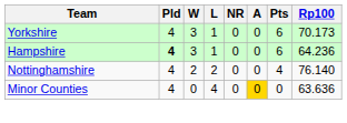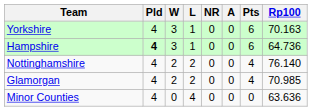Yorkshire | Rp100: 70.173 -> 70.163
Hampshire | Rp100: 64.236 -> 64.736
+ row: Glamorgan | 4 | 2 | 2 | 0 | 0 | 4 | 70.985
Minor Counties | A: gold background -> no background
